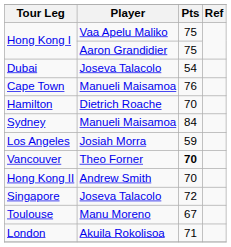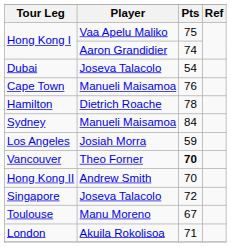Hong Kong I / Aaron Grandidier | Pts: 75 -> 74
Hamilton | Pts: 70 -> 78
